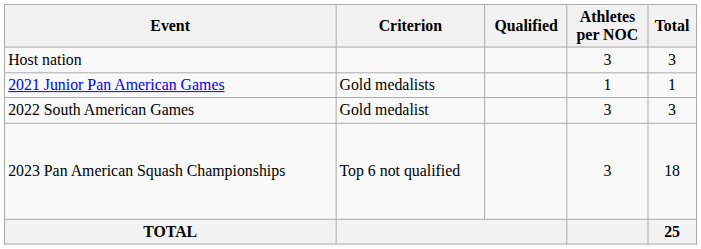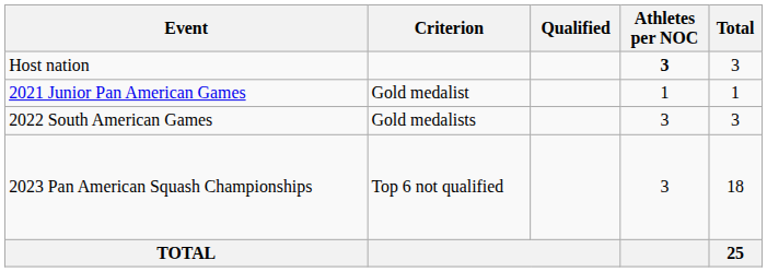Host nation | Athletes per NOC: normal -> bold
2021 Junior Pan American Games | Criterion: Gold medalists -> Gold medalist
2022 South American Games | Criterion: Gold medalist -> Gold medalists
